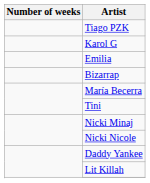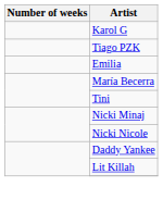rows swapped: Karol G <-> Tiago PZK
- row: Bizarrap
